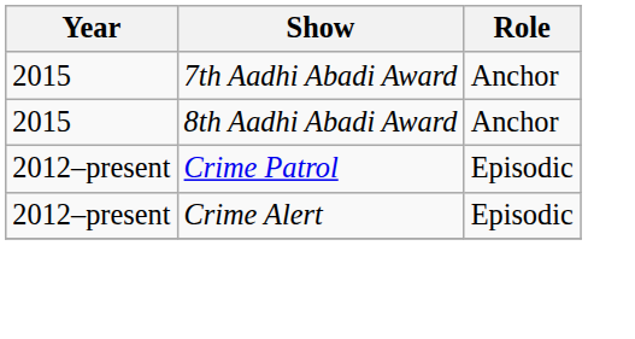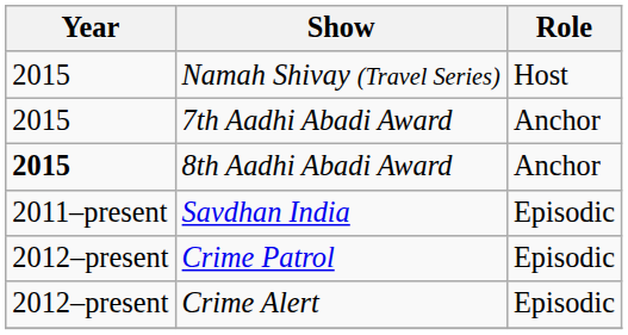+ row: 2015 | Namah Shivay (Travel Series) | Host
8th Aadhi Abadi Award | Year: normal -> bold
+ row: 2011–present | Savdhan India | Episodic
